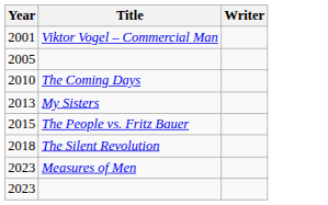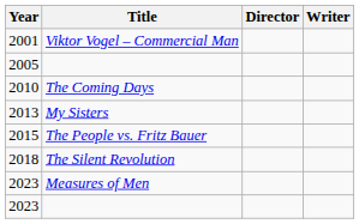+ column: Director
